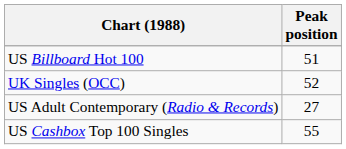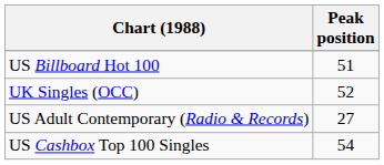US Cashbox Top 100 Singles | Peak position: 55 -> 54
